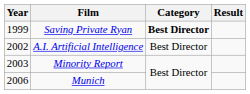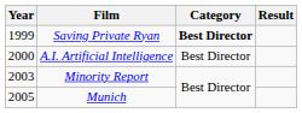A.I. Artificial Intelligence | Year: 2002 -> 2000
Munich | Year: 2006 -> 2005
